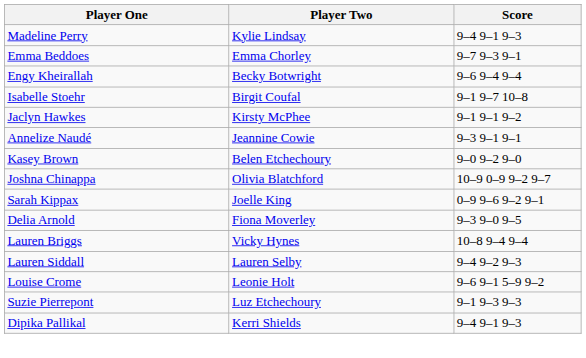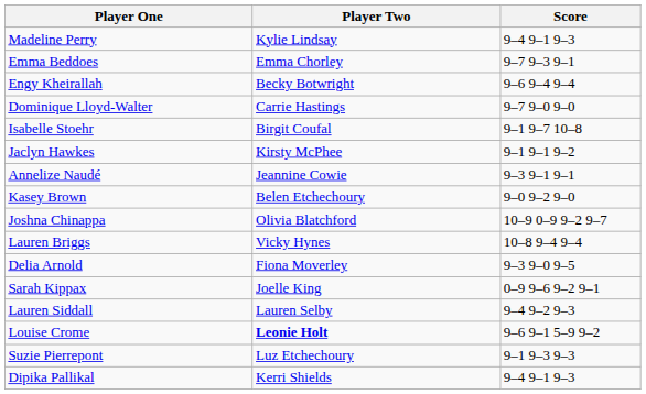+ row: Dominique Lloyd-Walter | Carrie Hastings | 9–7 9–0 9–0
rows swapped: Lauren Briggs <-> Sarah Kippax
Louise Crome | Player Two: normal -> bold
